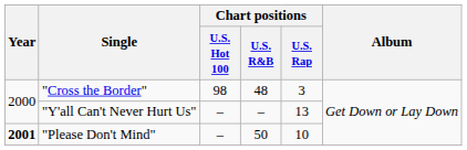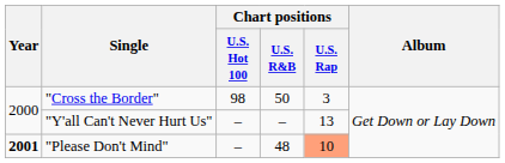"Cross the Border" | Chart positions / U.S. R&B: 48 -> 50
"Please Don't Mind" | Chart positions / U.S. R&B: 50 -> 48
"Please Don't Mind" | Chart positions / U.S. Rap: no background -> lightsalmon background
